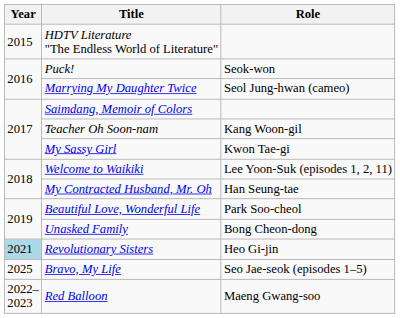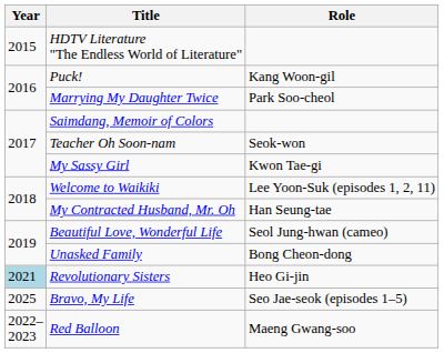Puck! | Role: Seok-won -> Kang Woon-gil
Marrying My Daughter Twice | Role: Seol Jung-hwan (cameo) -> Park Soo-cheol
Teacher Oh Soon-nam | Role: Kang Woon-gil -> Seok-won
Beautiful Love, Wonderful Life | Role: Park Soo-cheol -> Seol Jung-hwan (cameo)
